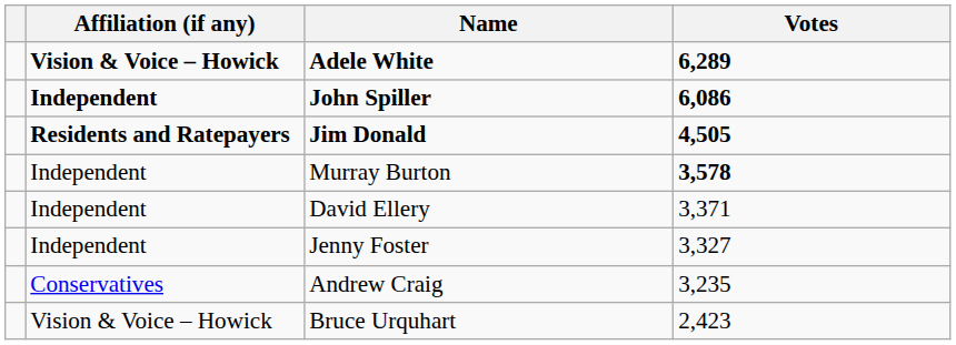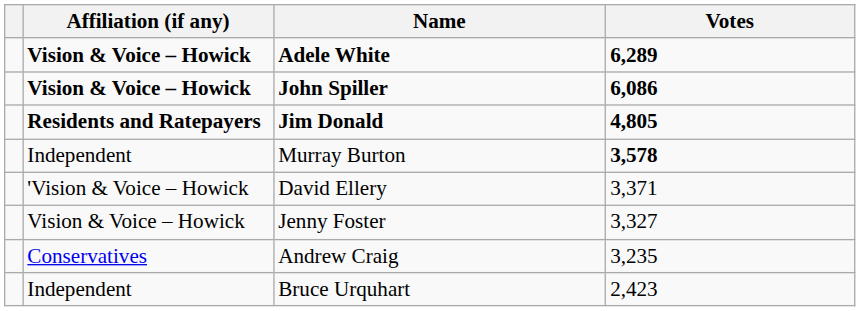John Spiller | Affiliation (if any): Independent -> Vision & Voice – Howick
Jim Donald | Votes: 4,505 -> 4,805
David Ellery | Affiliation (if any): Independent -> 'Vision & Voice – Howick
Jenny Foster | Affiliation (if any): Independent -> Vision & Voice – Howick
Bruce Urquhart | Affiliation (if any): Vision & Voice – Howick -> Independent
